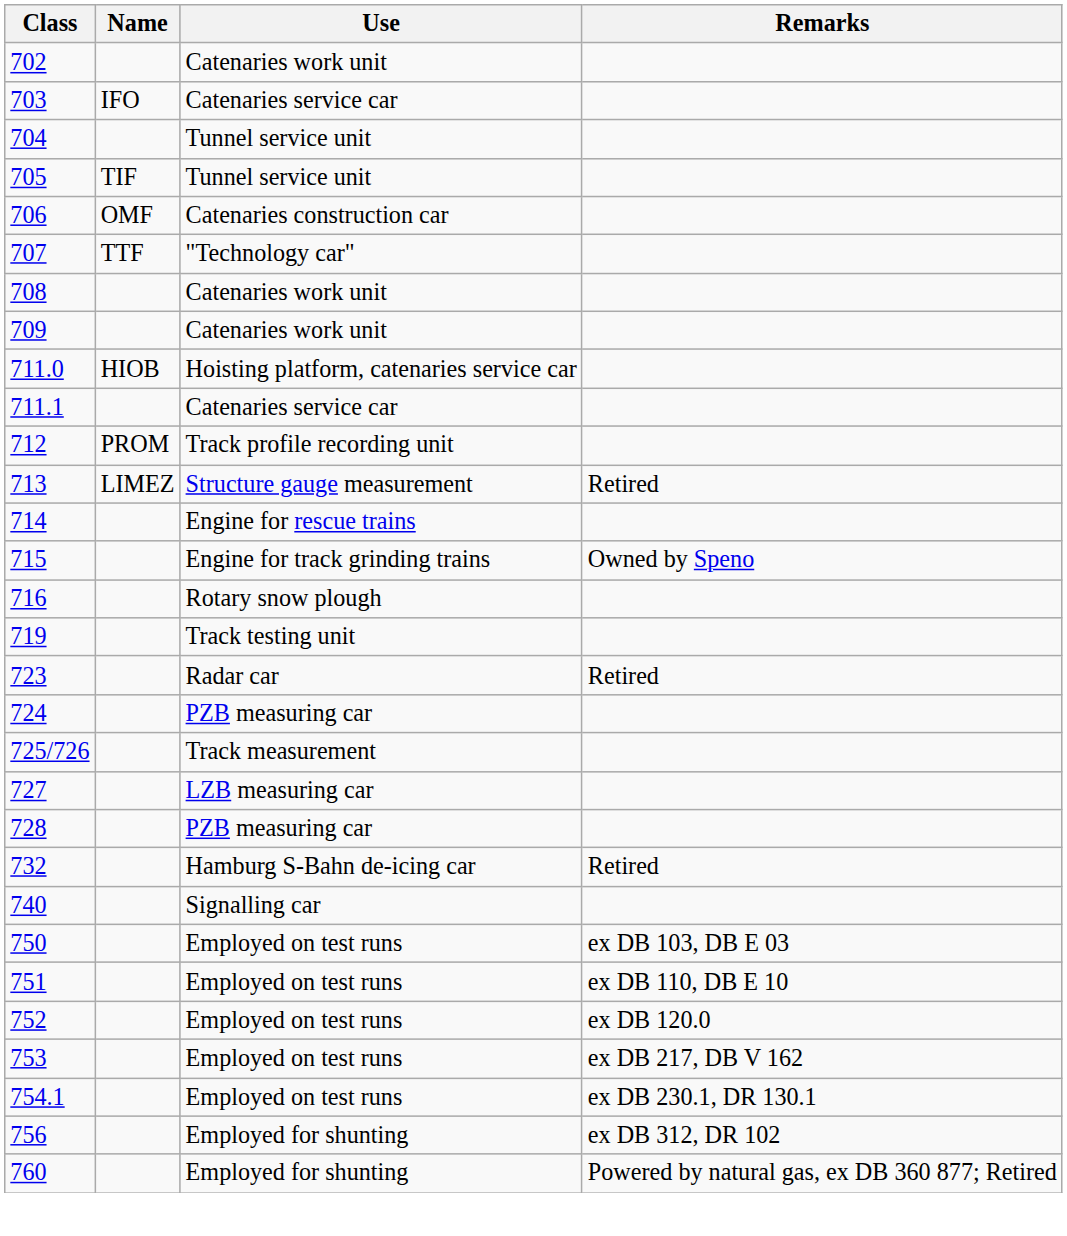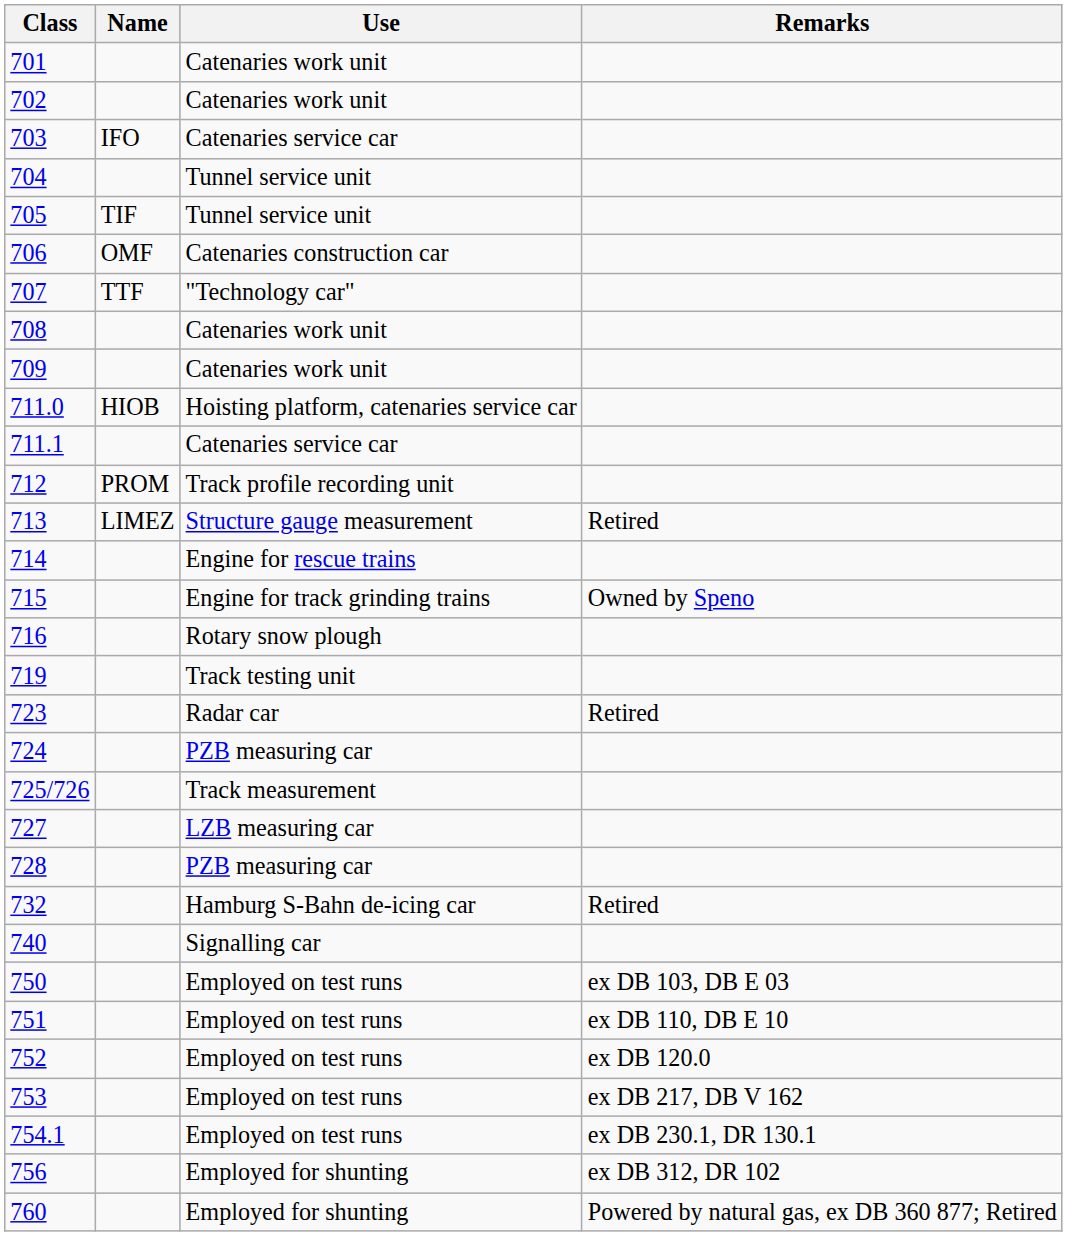+ row: 701 | Catenaries work unit
